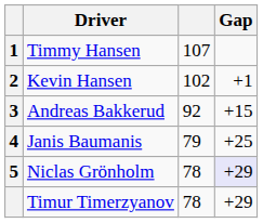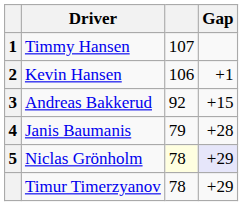Kevin Hansen | column 3: 102 -> 106
Janis Baumanis | Gap: +25 -> +28
Niclas Grönholm | column 3: no background -> lightyellow background
